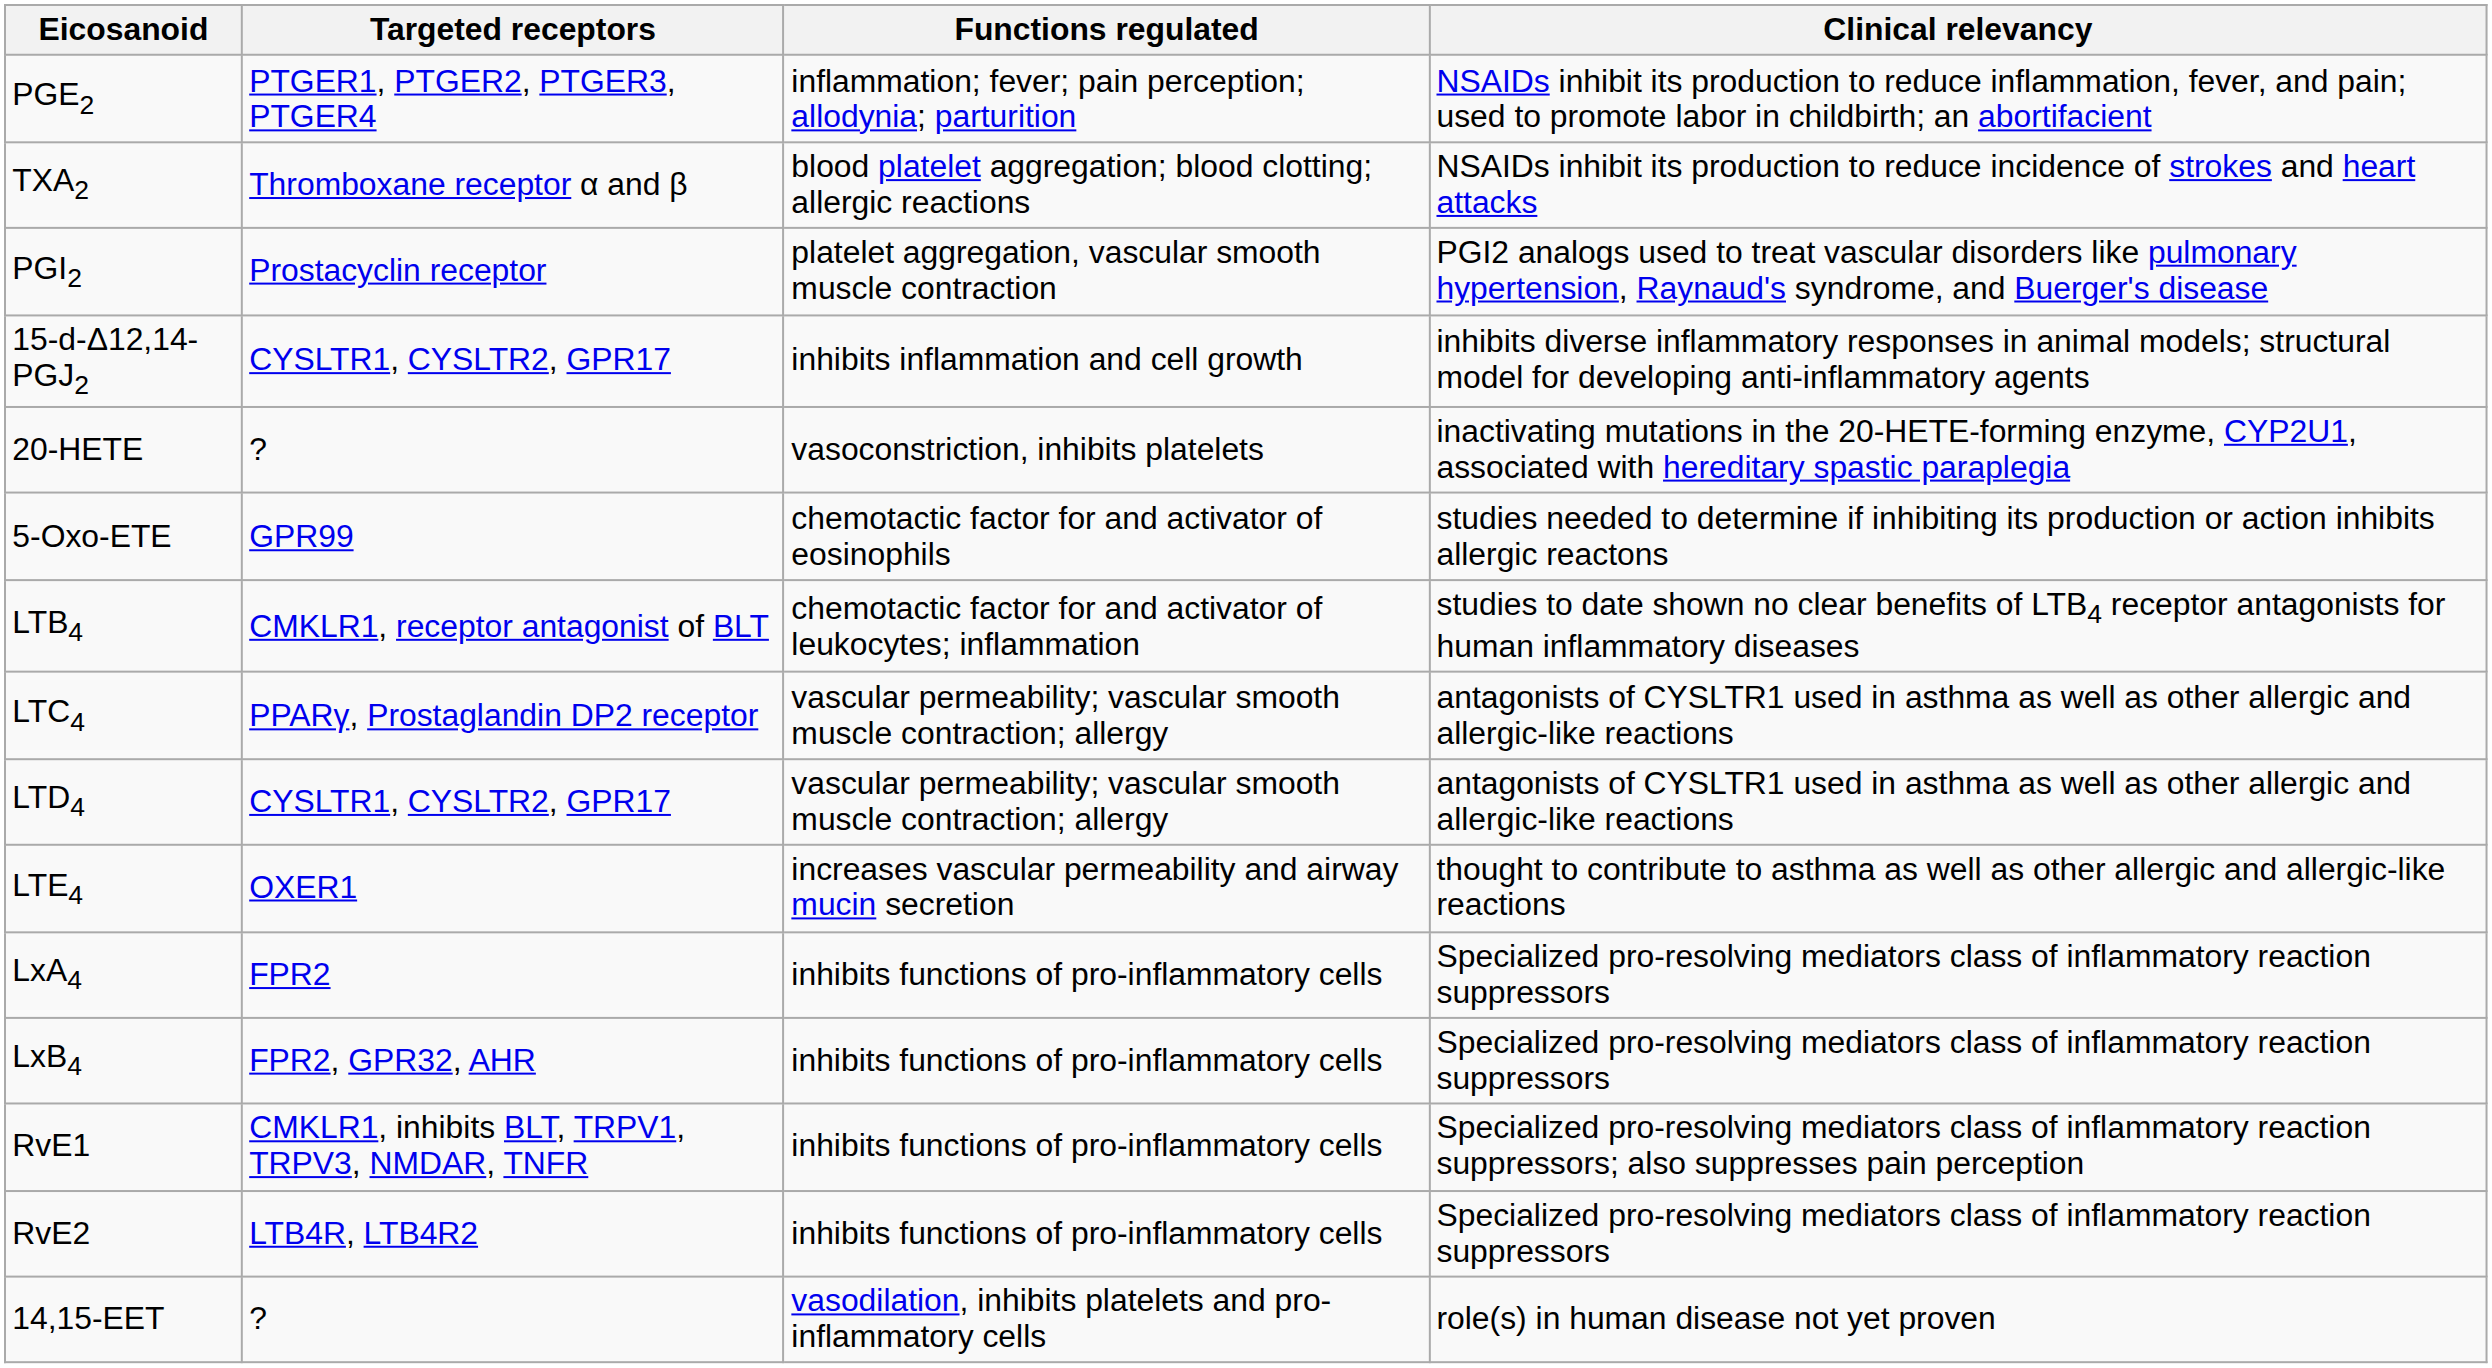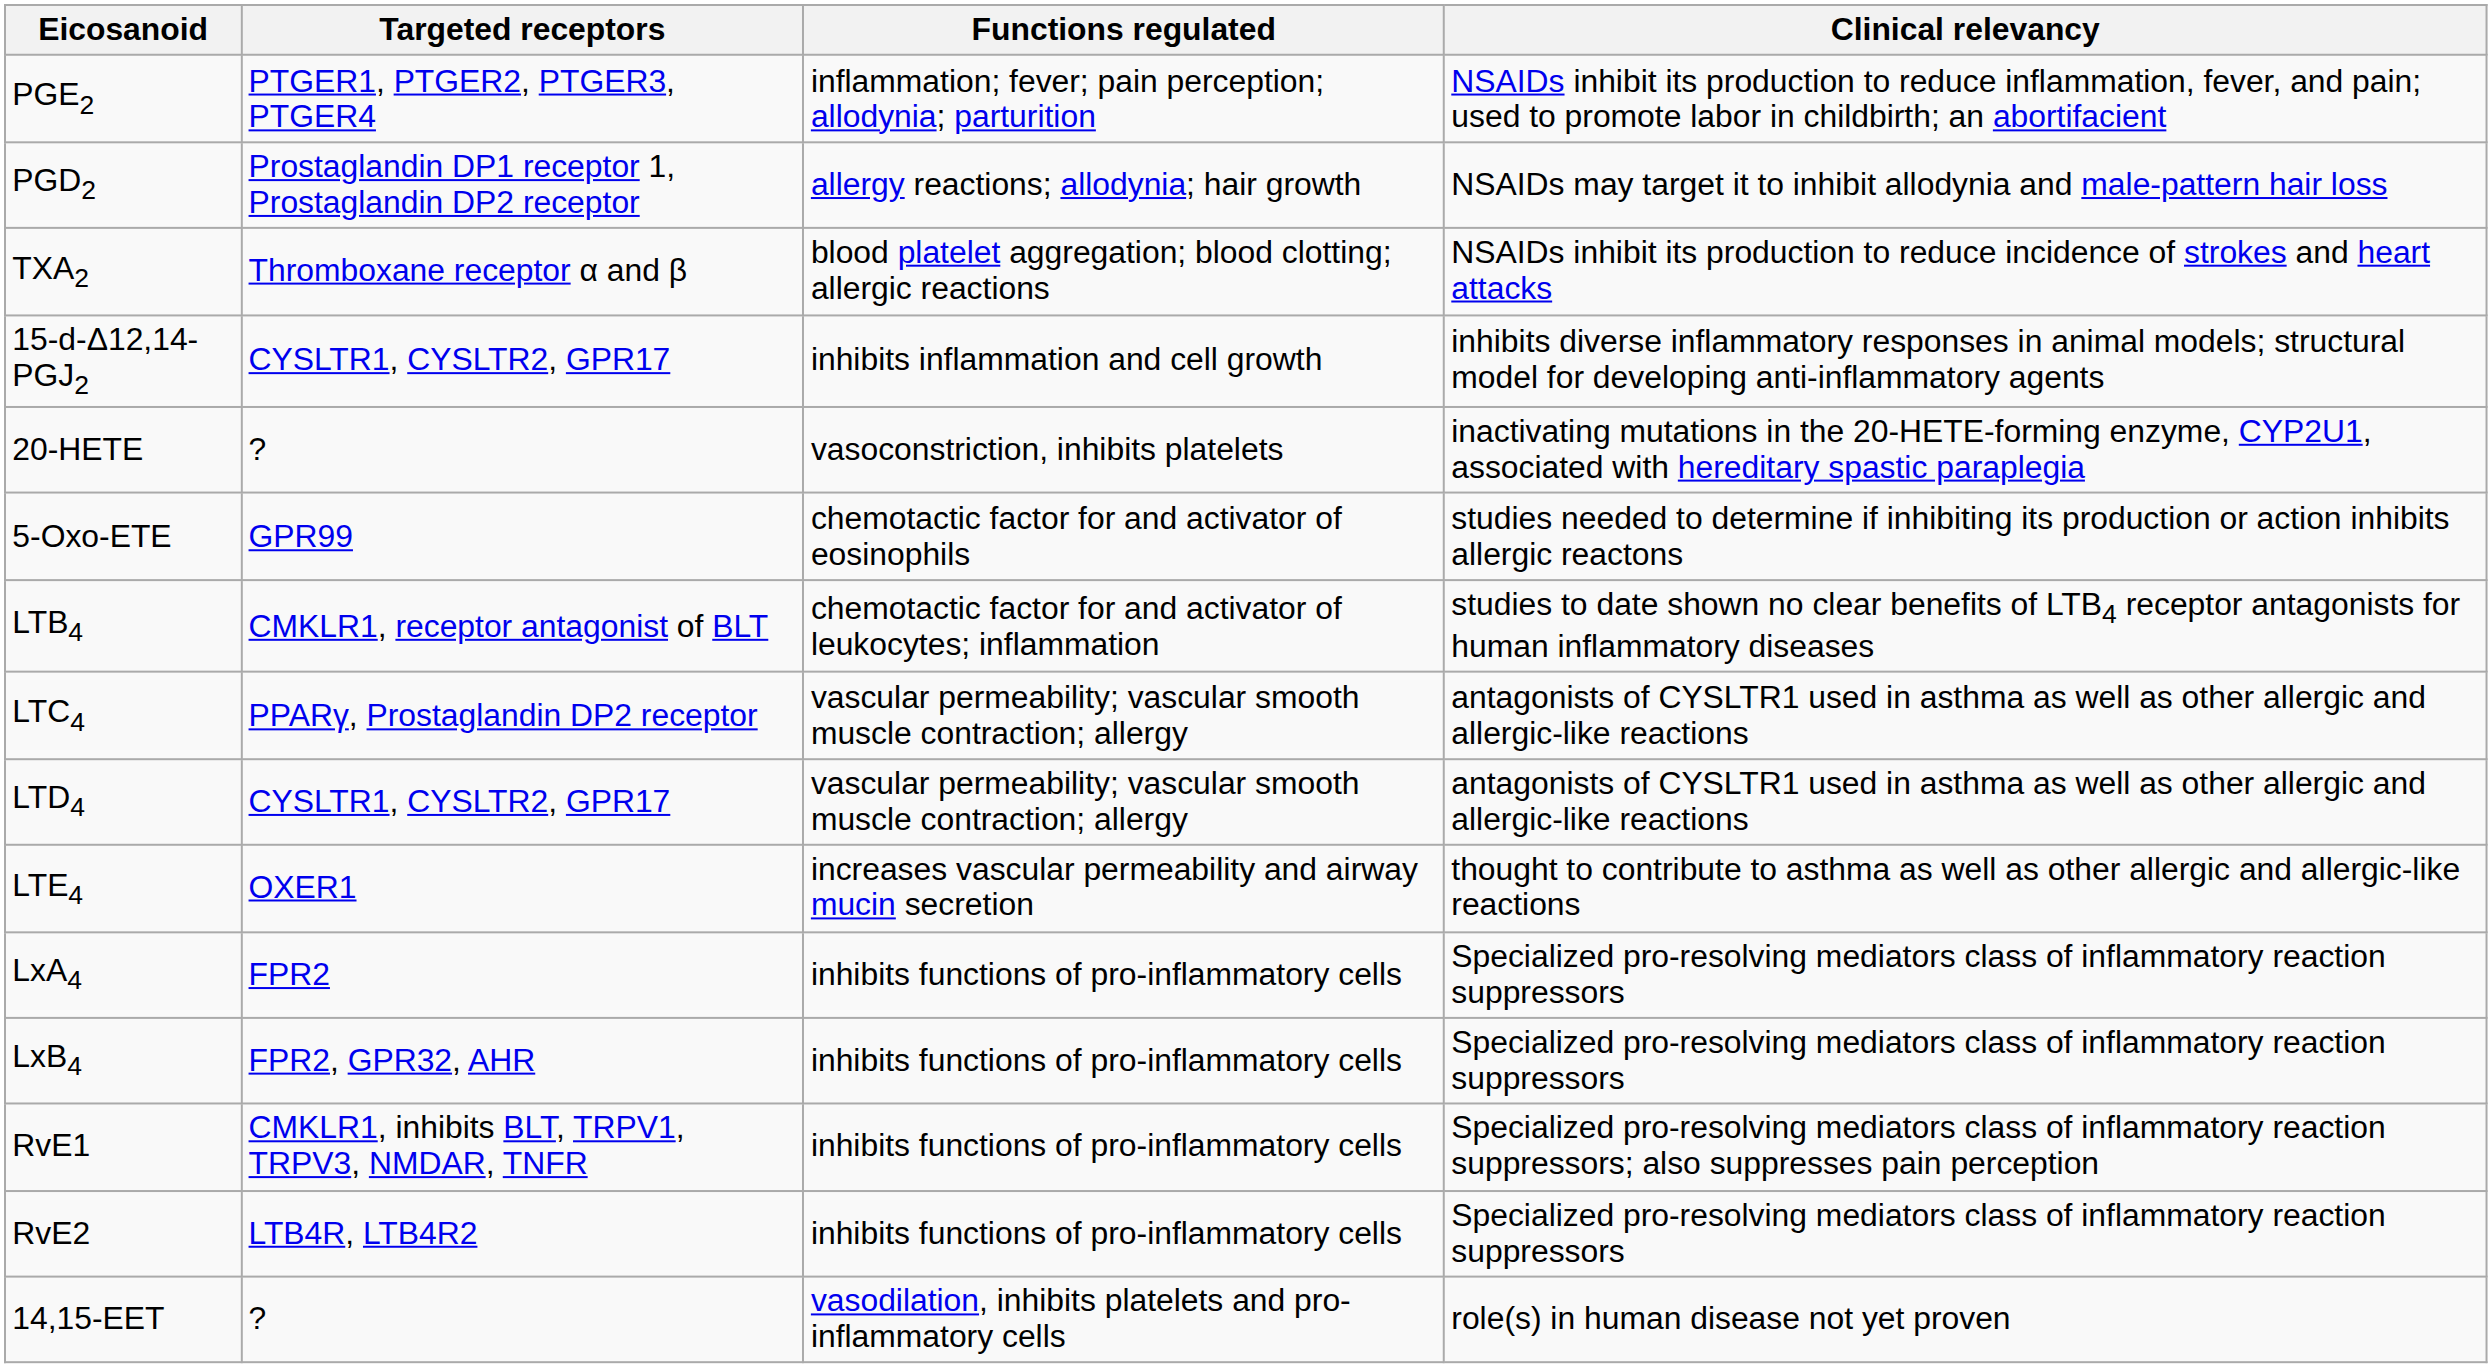+ row: PGD2 | Prostaglandin DP1 receptor 1, Prostaglandin DP2 receptor | allergy reactions; allodynia; hair growth | NSAIDs may target it to inhibit allodynia and male-pattern hair loss
- row: PGI2 | Prostacyclin receptor | platelet aggregation, vascular smooth muscle contraction | PGI2 analogs used to treat vascular disorders like pulmonary hypertension, Raynaud's syndrome, and Buerger's disease
